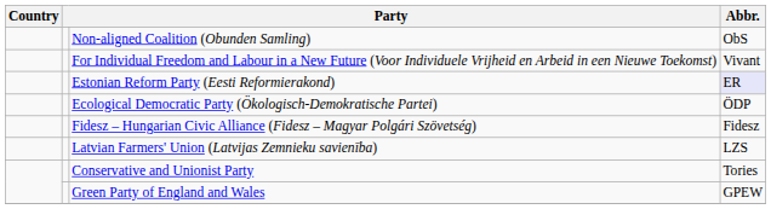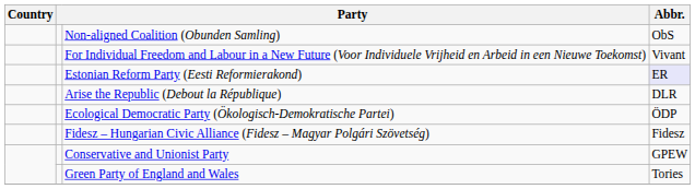+ row: Arise the Republic (Debout la République) | DLR
- row: Latvian Farmers' Union (Latvijas Zemnieku savienība) | LZS
Conservative and Unionist Party | Abbr.: Tories -> GPEW
Green Party of England and Wales | Abbr.: GPEW -> Tories
